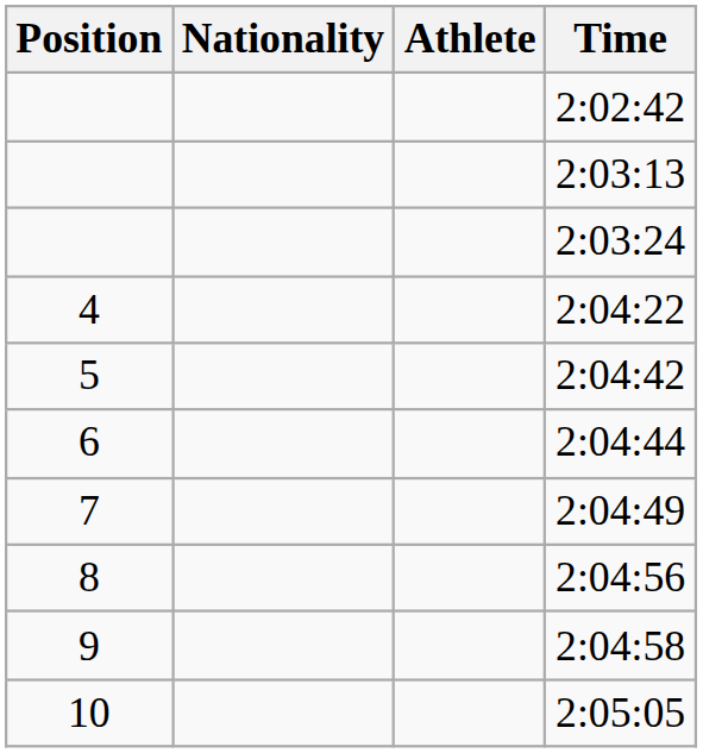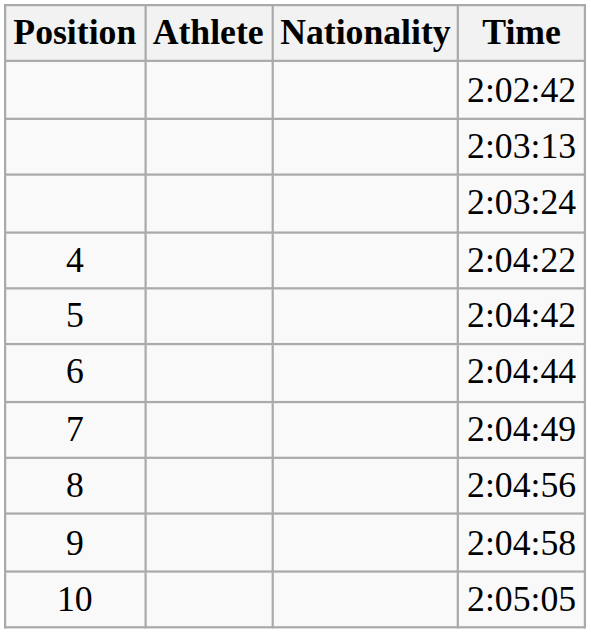columns swapped: Athlete <-> Nationality
